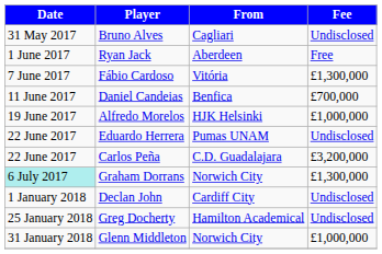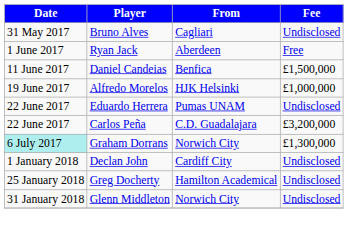- row: 7 June 2017 | Fábio Cardoso | Vitória | £1,300,000
Daniel Candeias | Fee: £700,000 -> £1,500,000
Glenn Middleton | Fee: £1,000,000 -> Undisclosed
